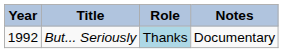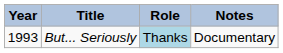But... Seriously | Year: 1992 -> 1993
